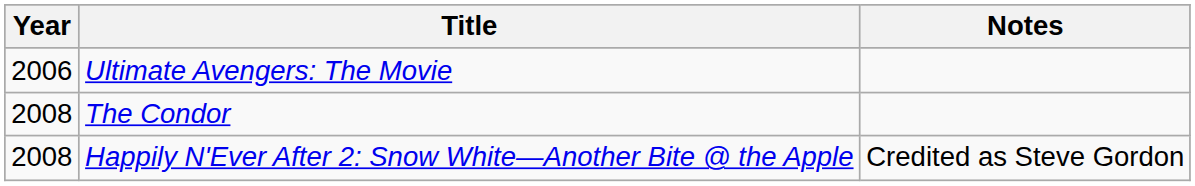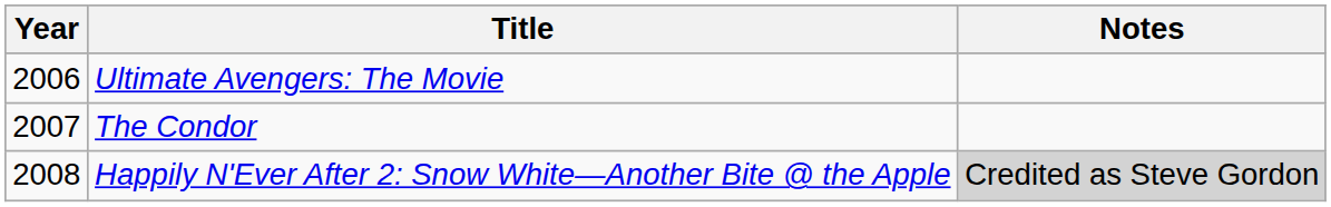The Condor | Year: 2008 -> 2007
Happily N'Ever After 2: Snow White—Another Bite @ the Apple | Notes: no background -> lightgrey background
